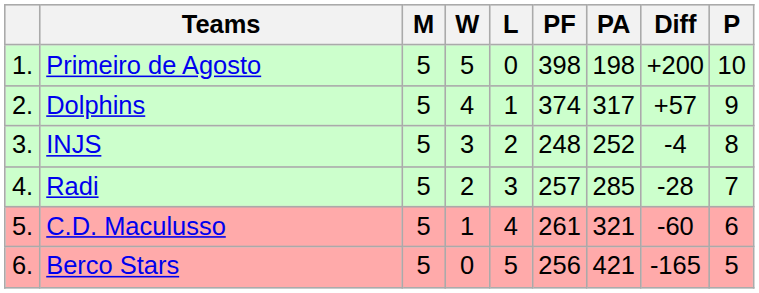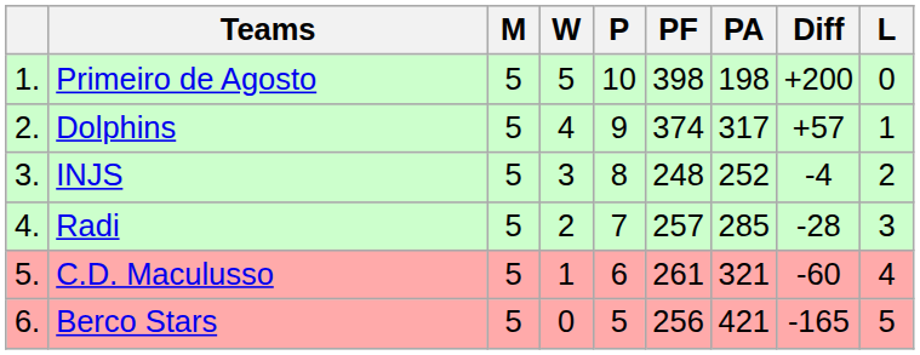columns swapped: L <-> P
